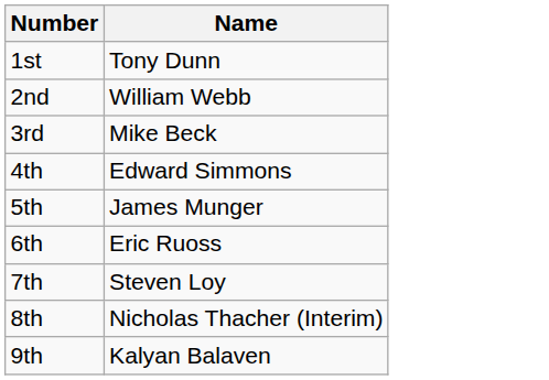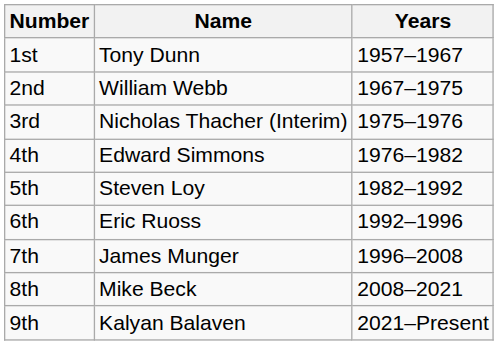+ column: Years | 1957–1967 | 1967–1975 | 1975–1976 | 1976–1982 | 1982–1992 | 1992–1996 | 1996–2008 | 2008–2021 | 2021–Present
3rd | Name: Mike Beck -> Nicholas Thacher (Interim)
5th | Name: James Munger -> Steven Loy
7th | Name: Steven Loy -> James Munger
8th | Name: Nicholas Thacher (Interim) -> Mike Beck
